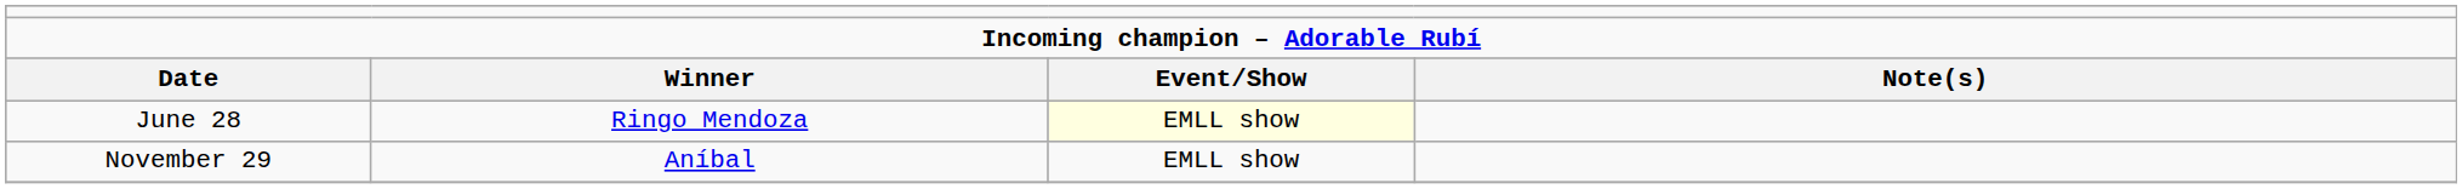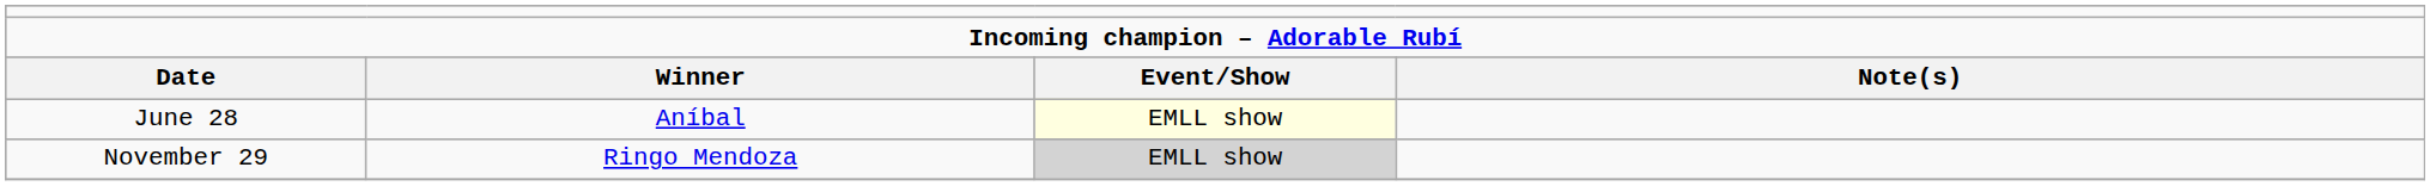June 28 | column 2: Ringo Mendoza -> Aníbal
November 29 | column 2: Aníbal -> Ringo Mendoza
November 29 | column 3: no background -> lightgrey background
